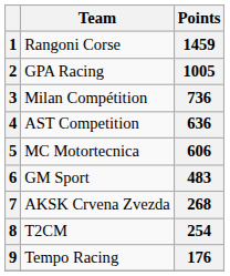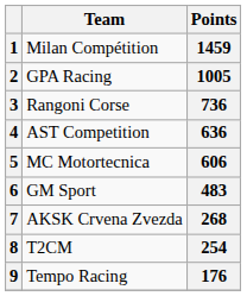1 | Team: Rangoni Corse -> Milan Compétition
3 | Team: Milan Compétition -> Rangoni Corse
